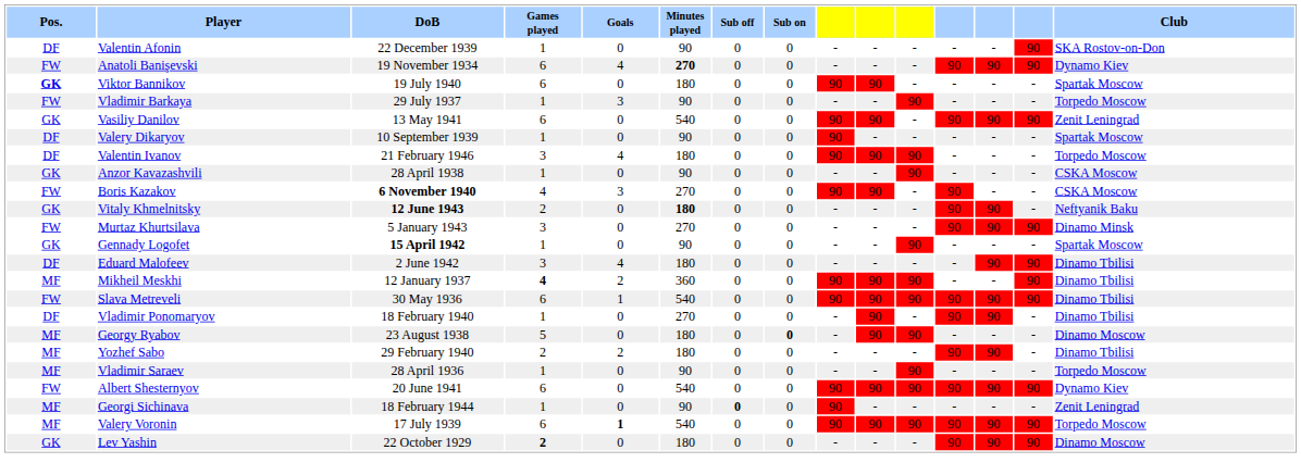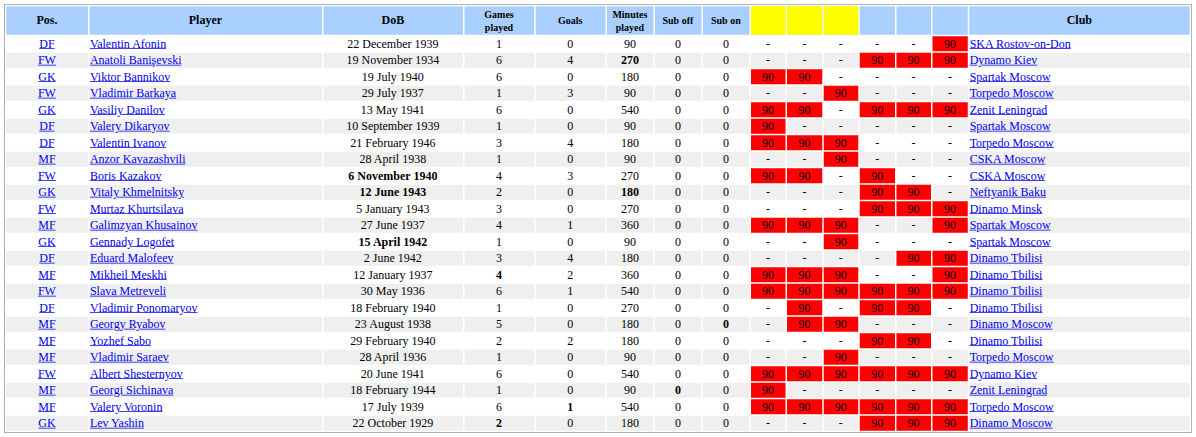Viktor Bannikov | Pos.: bold -> normal
Anzor Kavazashvili | Pos.: GK -> MF
+ row: MF | Galimzyan Khusainov | 27 June 1937 | 4 | 1 | 360 | 0 | 0 | 90 | 90 | 90 | - | - | 90 | Spartak Moscow
